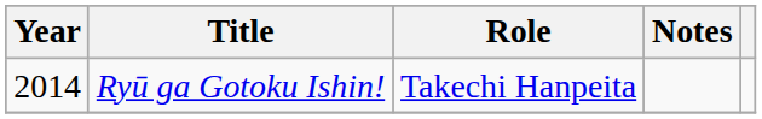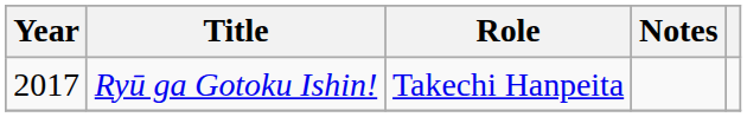Ryū ga Gotoku Ishin! | Year: 2014 -> 2017
